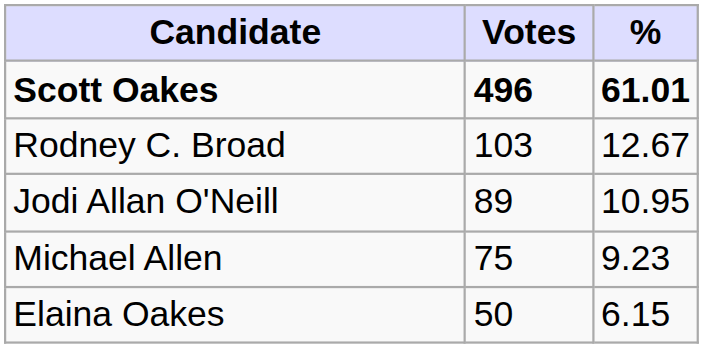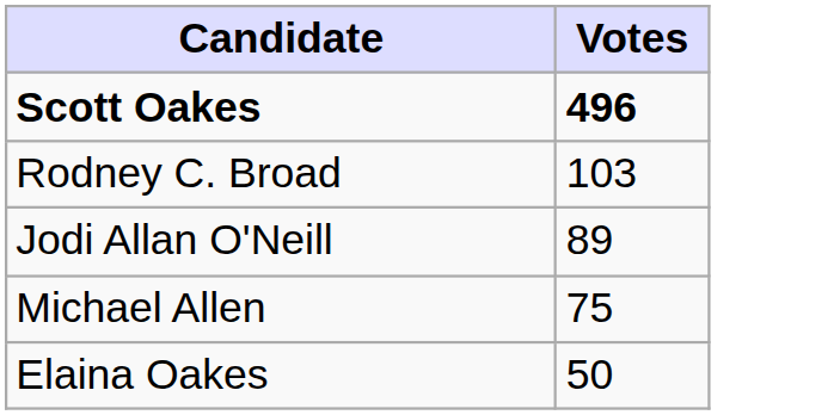- column: % | 61.01 | 12.67 | 10.95 | 9.23 | 6.15
